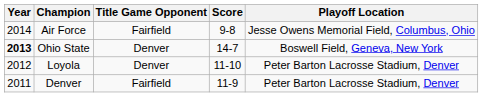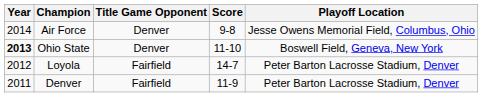Air Force | Title Game Opponent: Fairfield -> Denver
Ohio State | Score: 14-7 -> 11-10
Loyola | Title Game Opponent: Denver -> Fairfield
Loyola | Score: 11-10 -> 14-7
